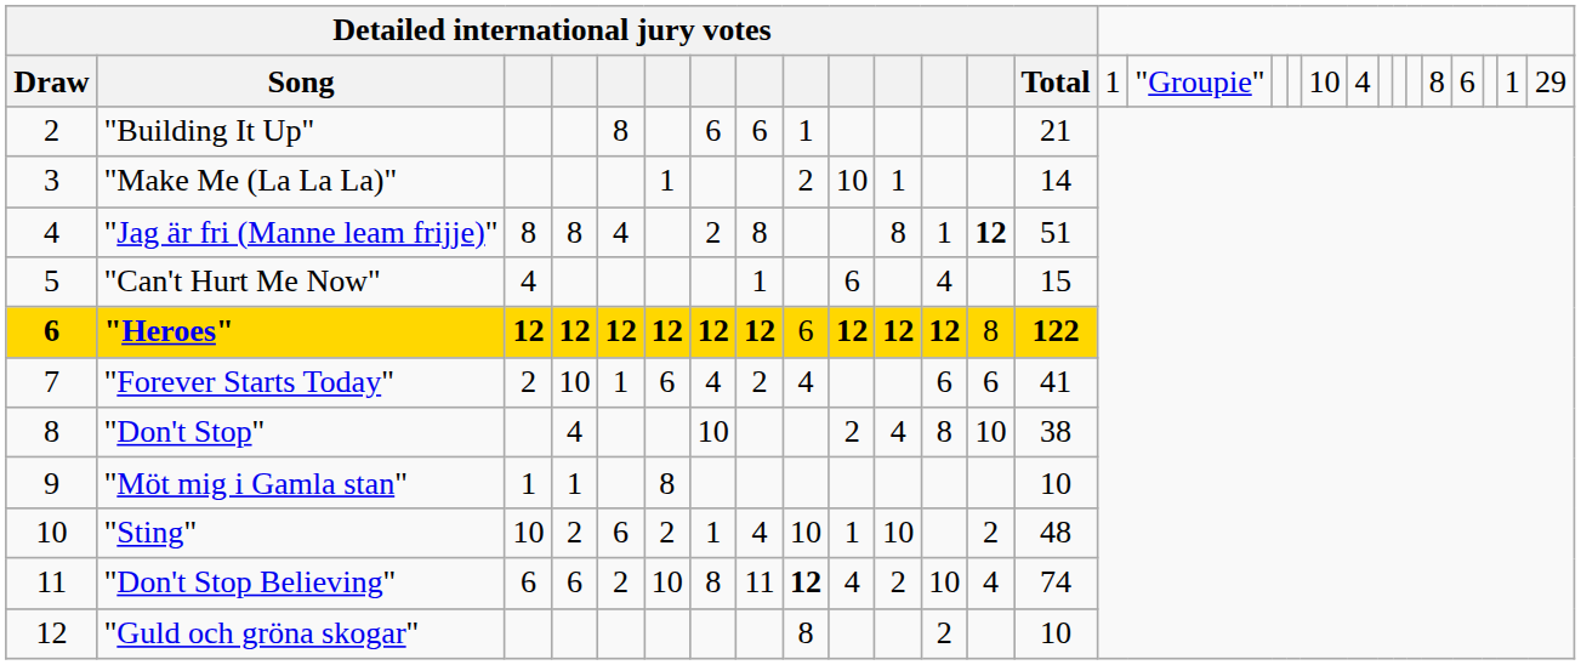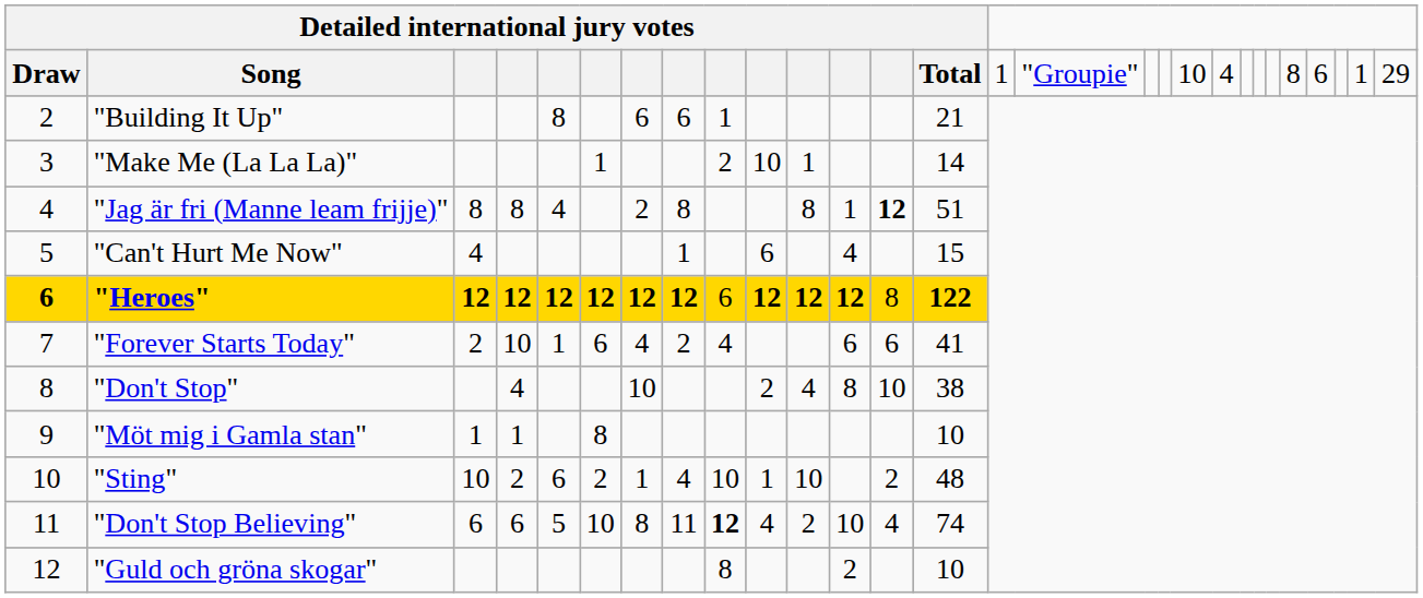"Don't Stop Believing" | column 5: 2 -> 5
